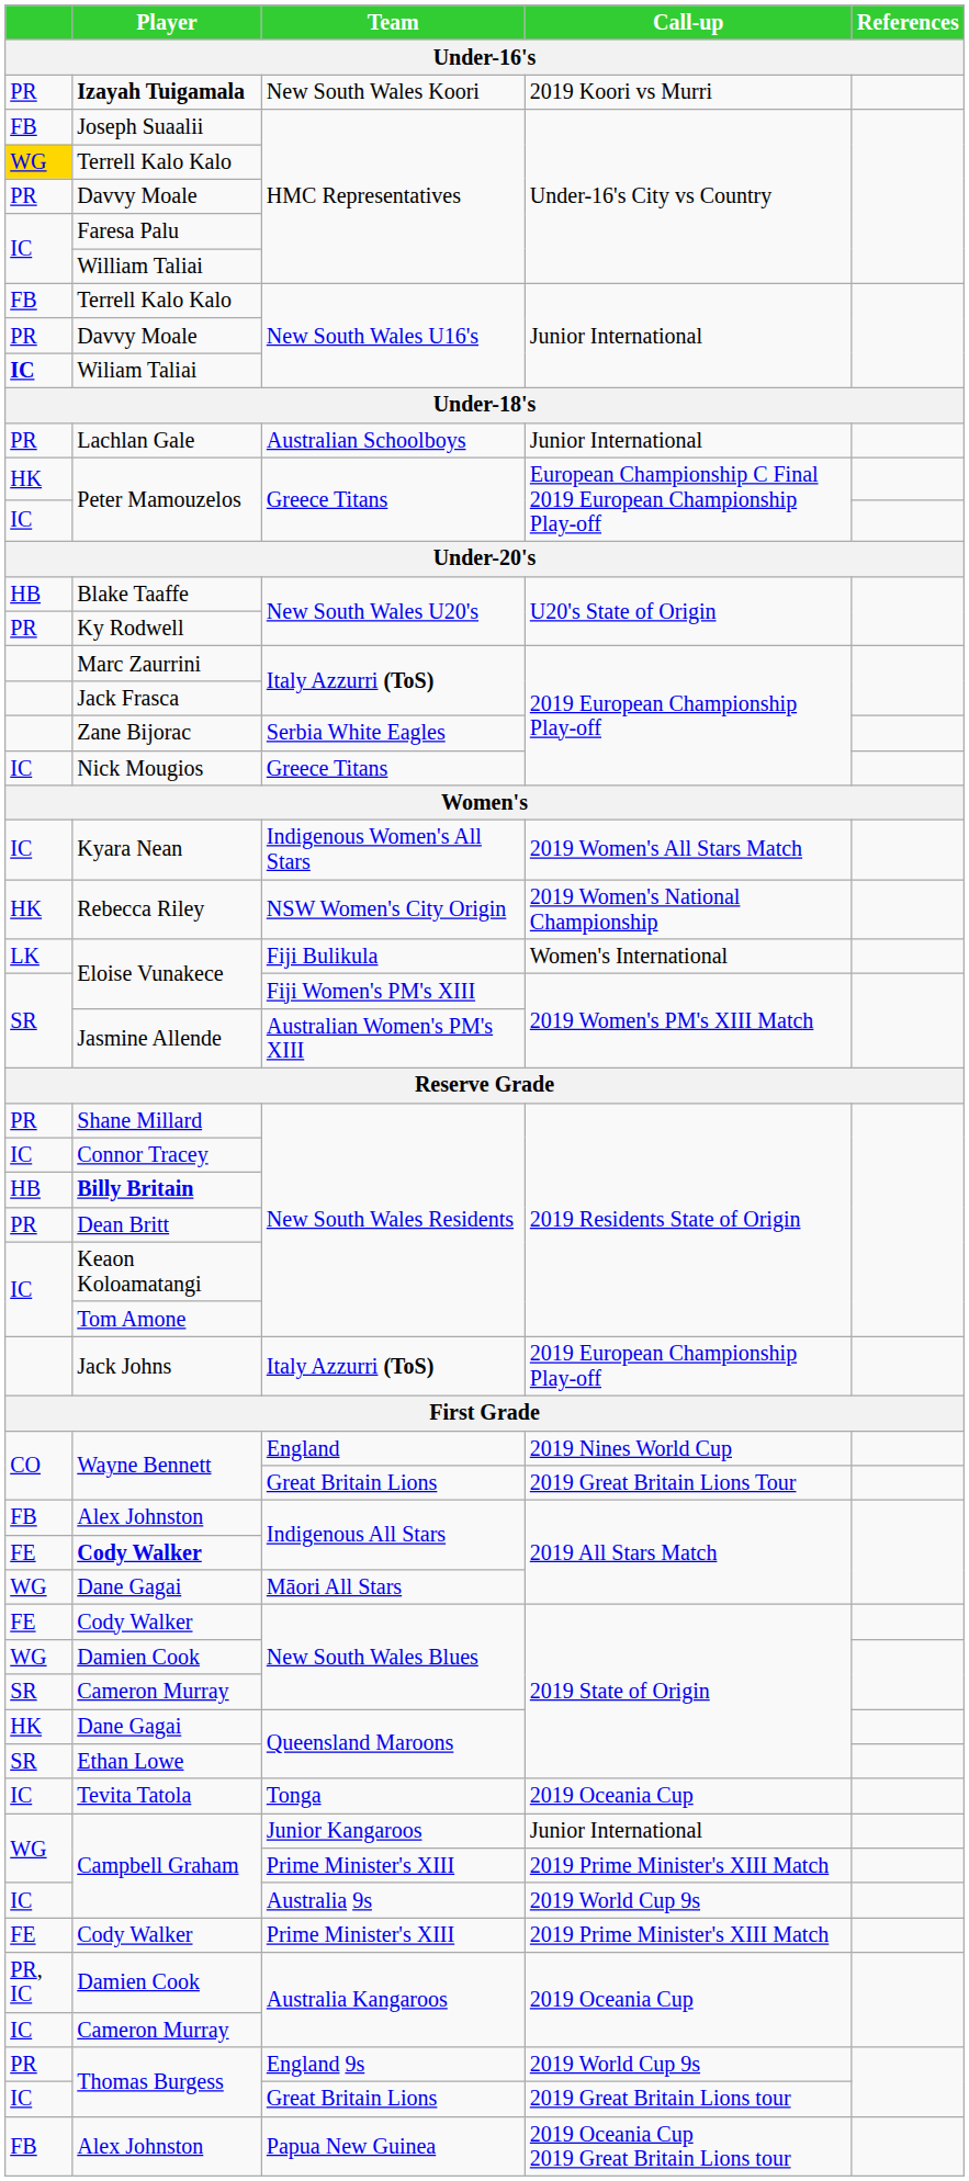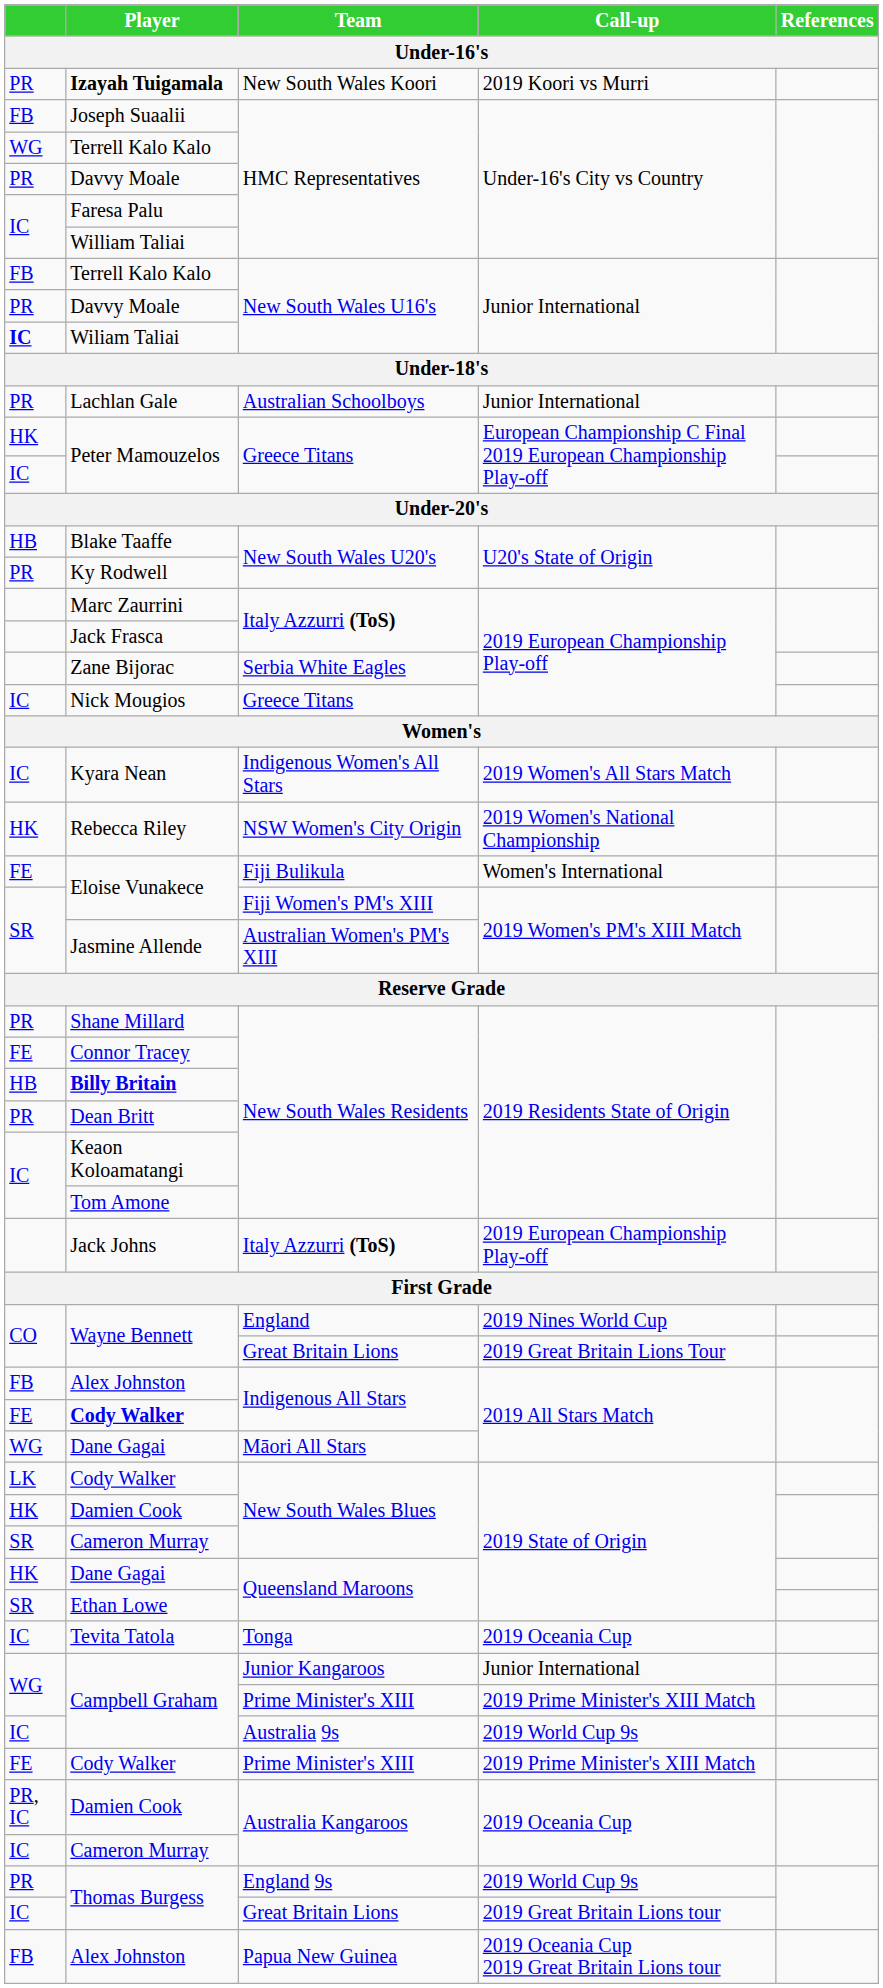Terrell Kalo Kalo / HMC Representatives | column 1: gold background -> no background
Eloise Vunakece / Fiji Bulikula | column 1: LK -> FE
Connor Tracey | column 1: IC -> FE
Cody Walker / New South Wales Blues | column 1: FE -> LK
Damien Cook / New South Wales Blues | column 1: WG -> HK
